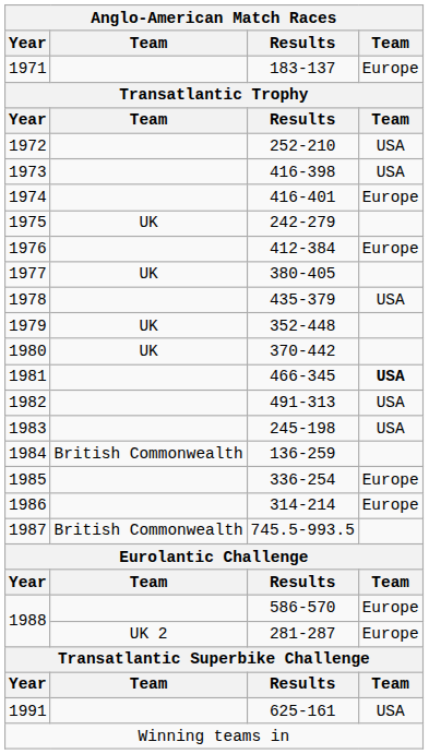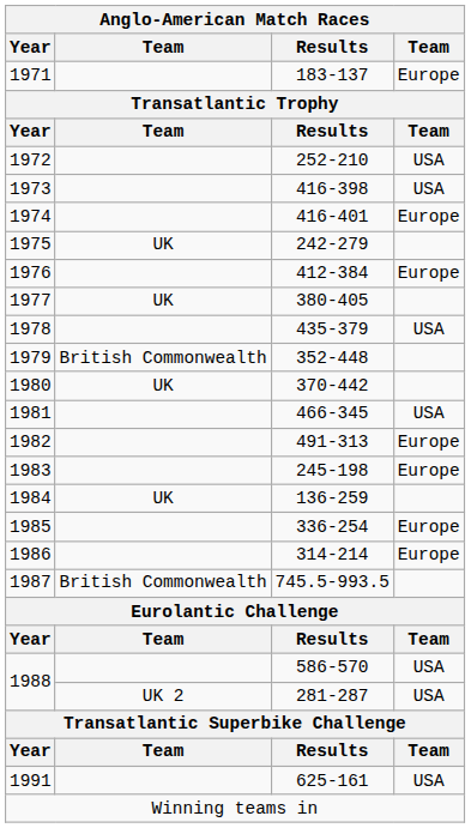352-448 | column 2: UK -> British Commonwealth
466-345 | column 4: bold -> normal
491-313 | column 4: USA -> Europe
245-198 | column 4: USA -> Europe
136-259 | column 2: British Commonwealth -> UK
586-570 | column 4: Europe -> USA
281-287 | column 4: Europe -> USA
